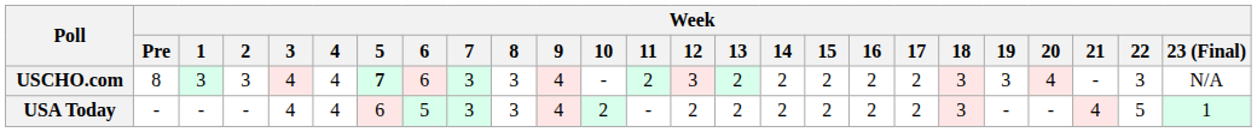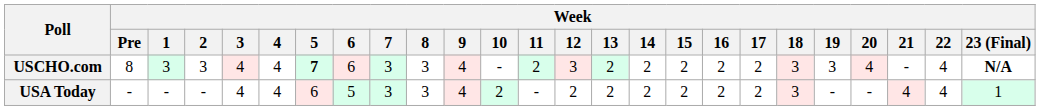USCHO.com | Week / 22: 3 -> 4
USCHO.com | Week / 23 (Final): normal -> bold
USA Today | Week / 22: 5 -> 4
